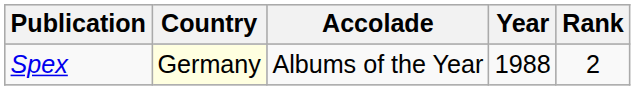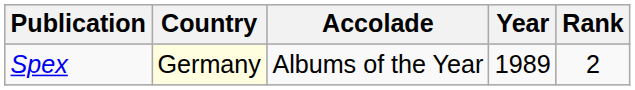Spex | Year: 1988 -> 1989
